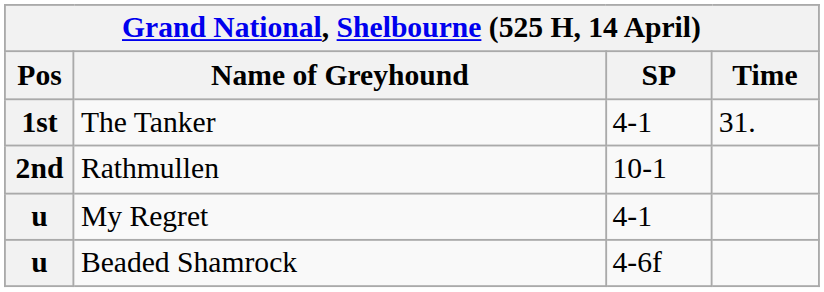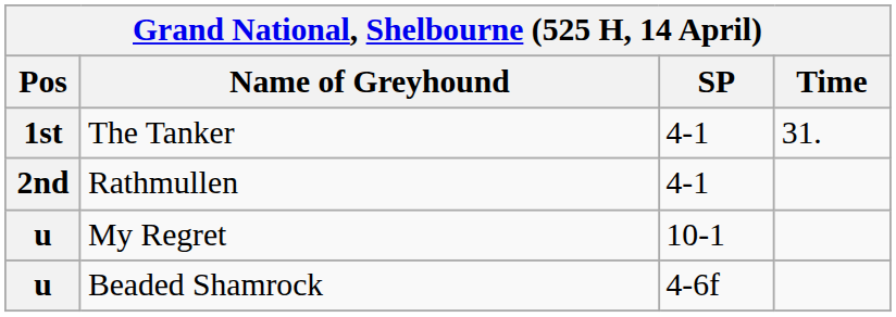Rathmullen | SP: 10-1 -> 4-1
My Regret | SP: 4-1 -> 10-1
